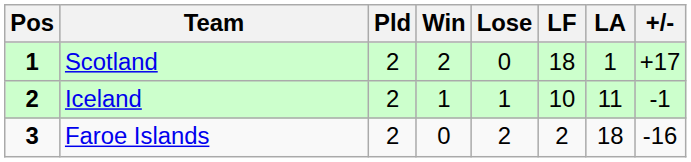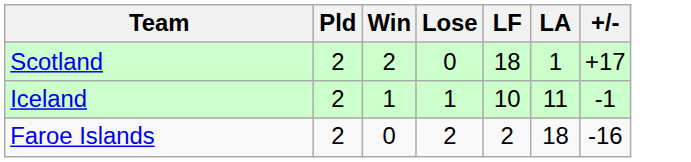- column: Pos | 1 | 2 | 3
